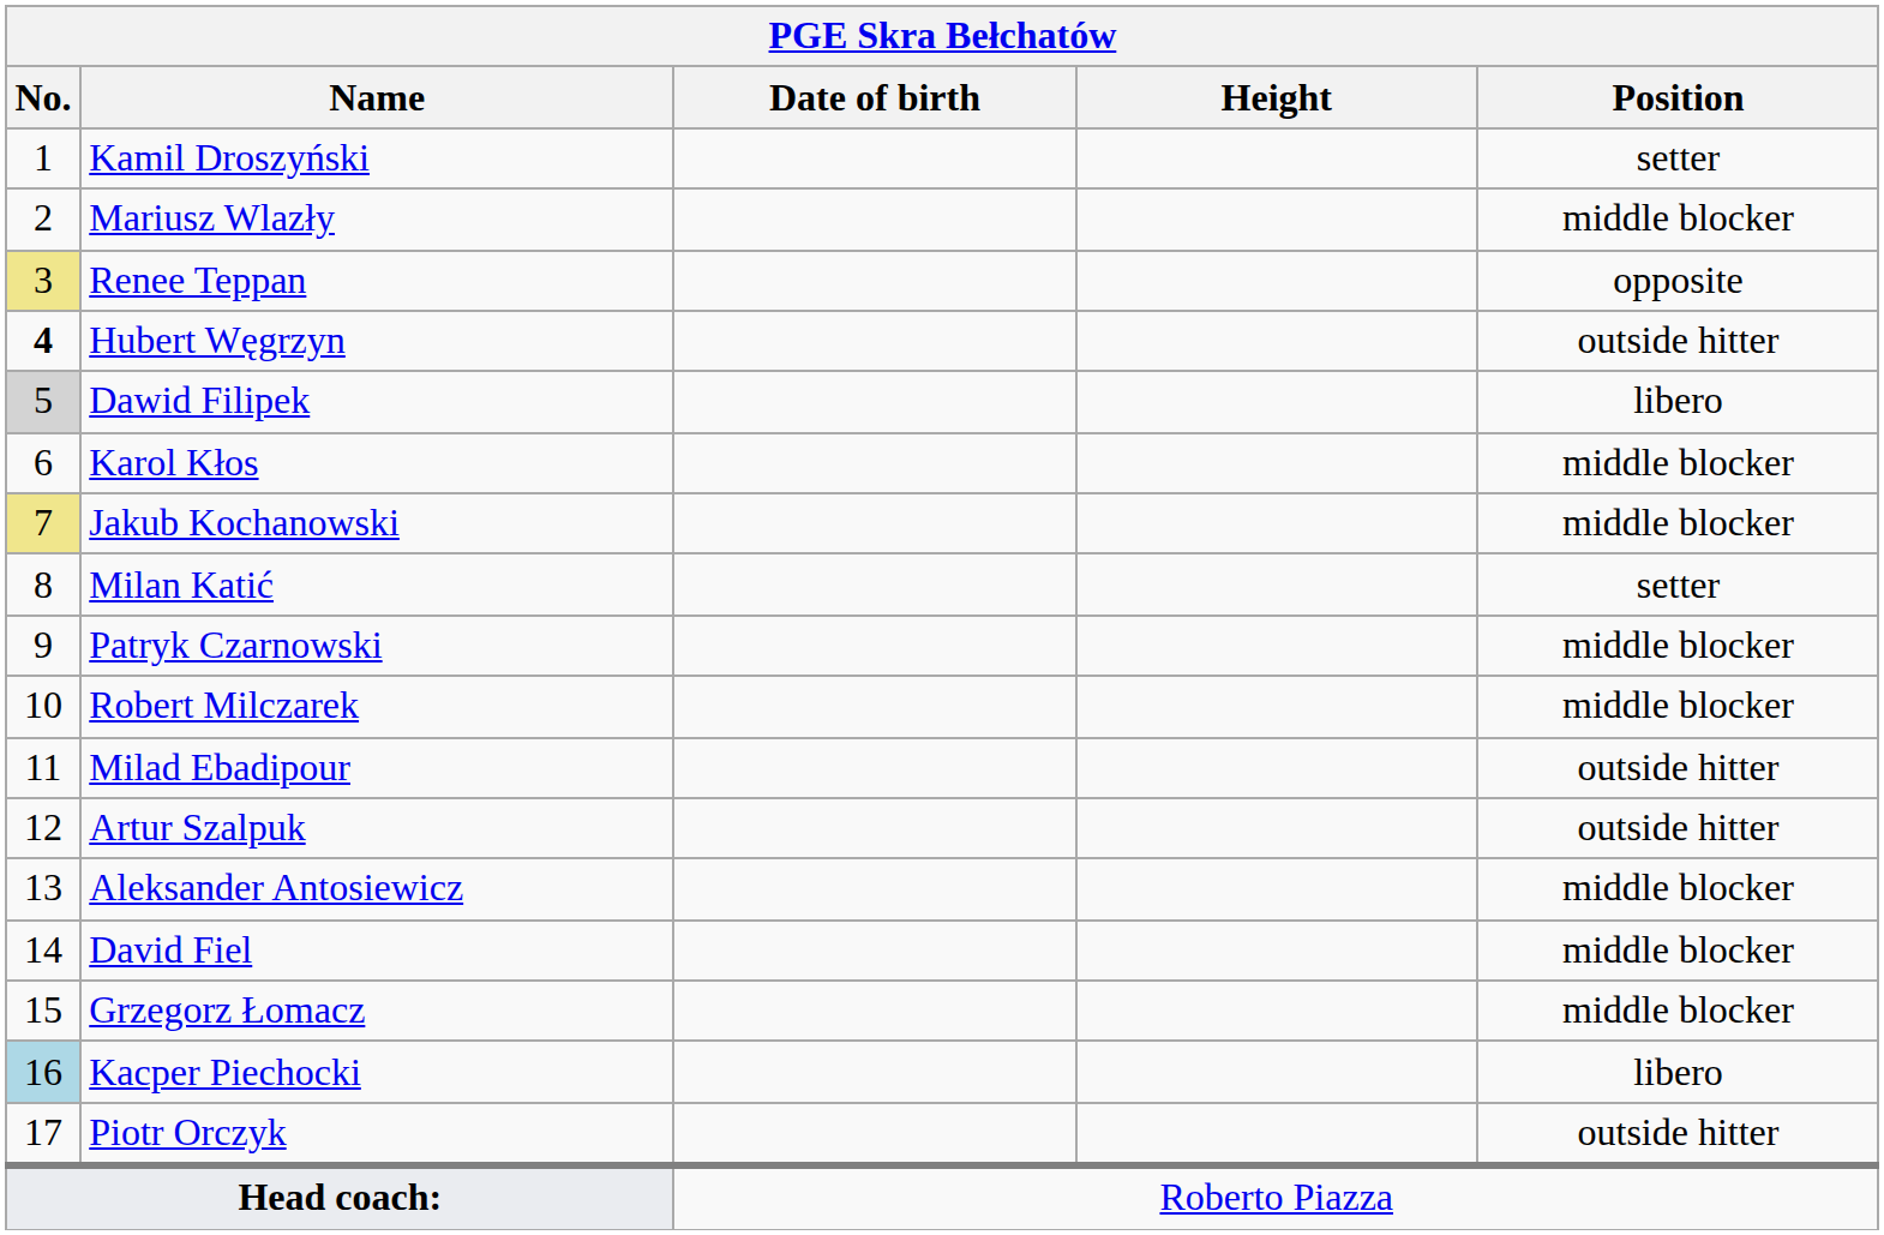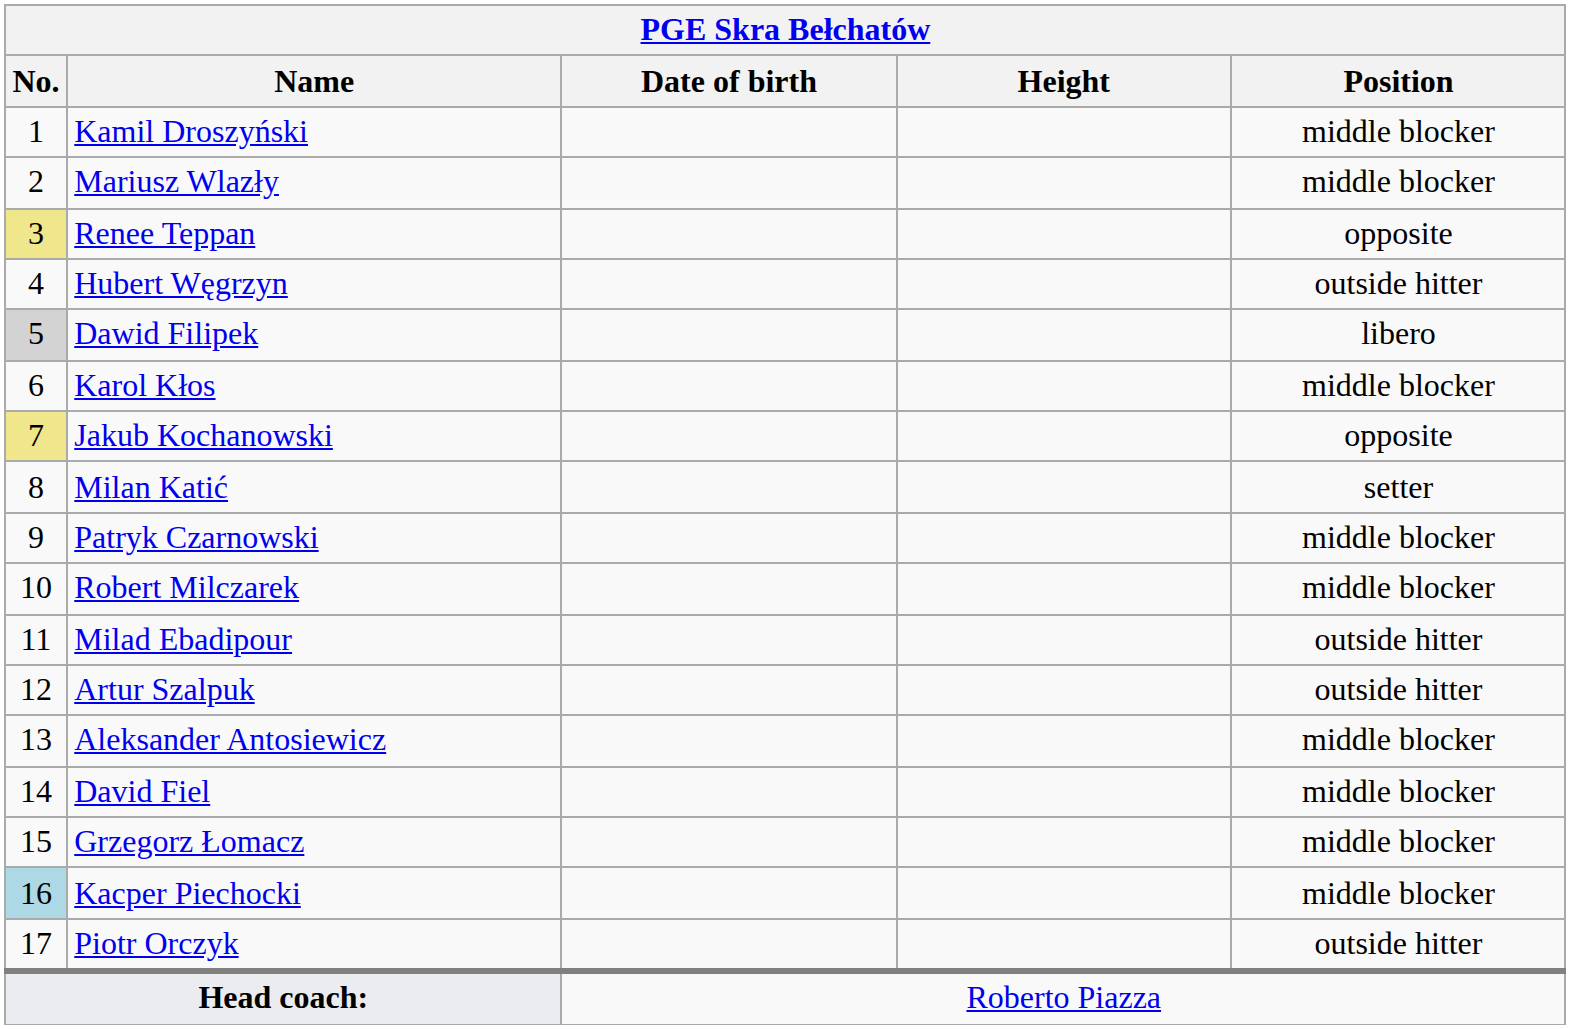Kamil Droszyński | Position: setter -> middle blocker
Hubert Węgrzyn | No.: bold -> normal
Jakub Kochanowski | Position: middle blocker -> opposite
Kacper Piechocki | Position: libero -> middle blocker
